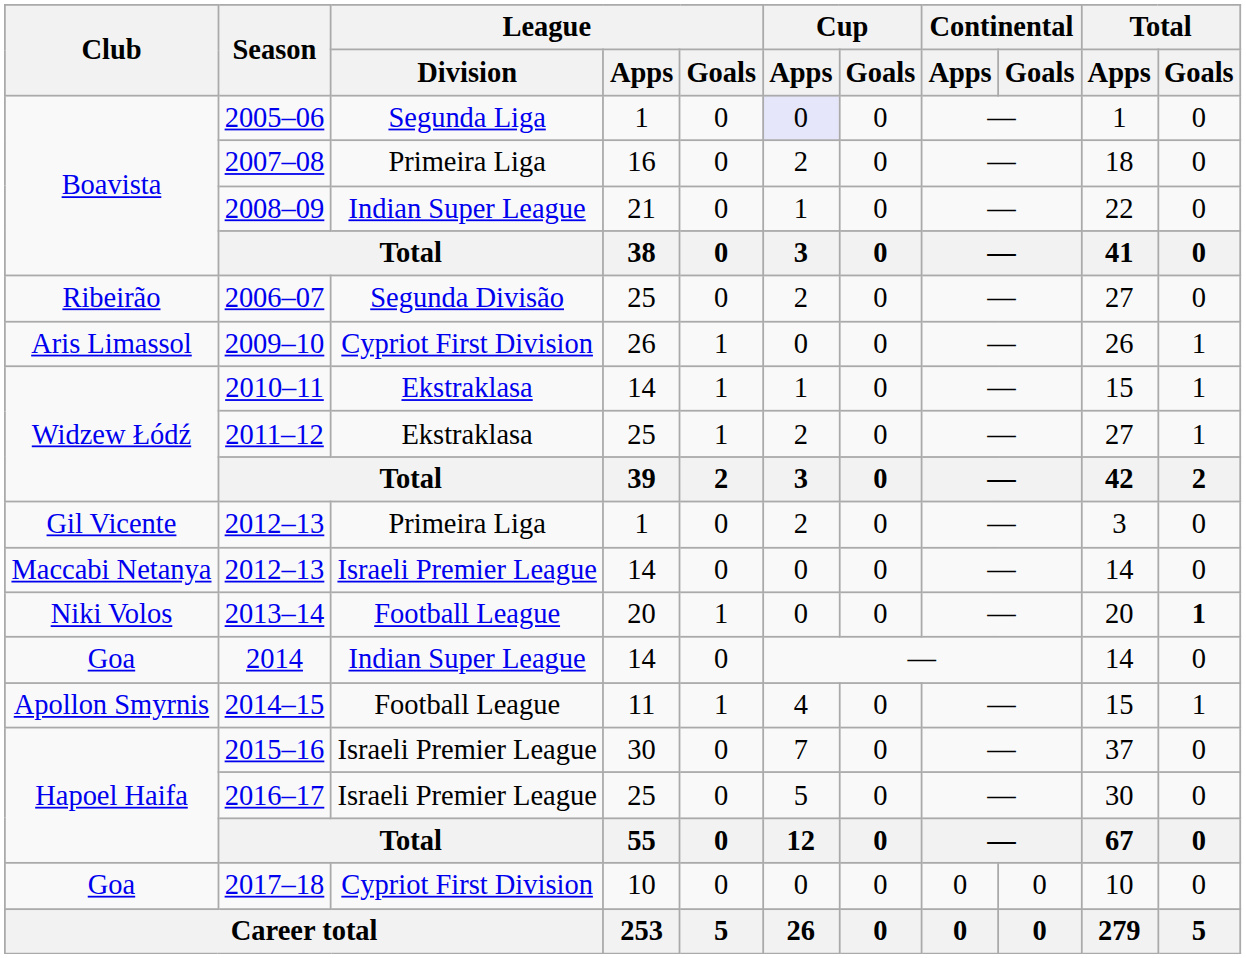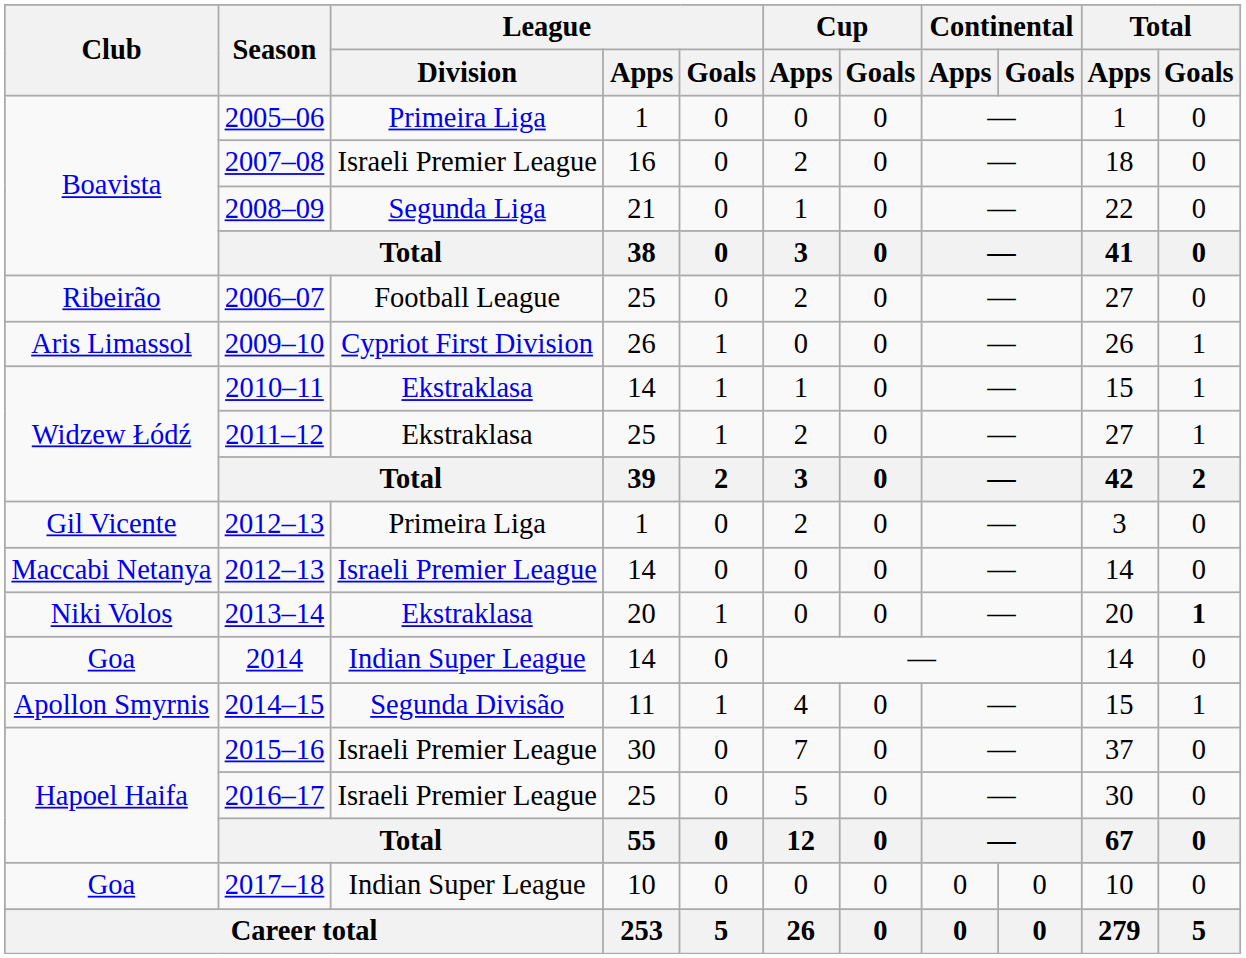2005–06 | League / Division: Segunda Liga -> Primeira Liga
2005–06 | Cup / Apps: lavender background -> no background
2007–08 | League / Division: Primeira Liga -> Israeli Premier League
2008–09 | League / Division: Indian Super League -> Segunda Liga
2006–07 | League / Division: Segunda Divisão -> Football League
2013–14 | League / Division: Football League -> Ekstraklasa
2014–15 | League / Division: Football League -> Segunda Divisão
2017–18 | League / Division: Cypriot First Division -> Indian Super League
